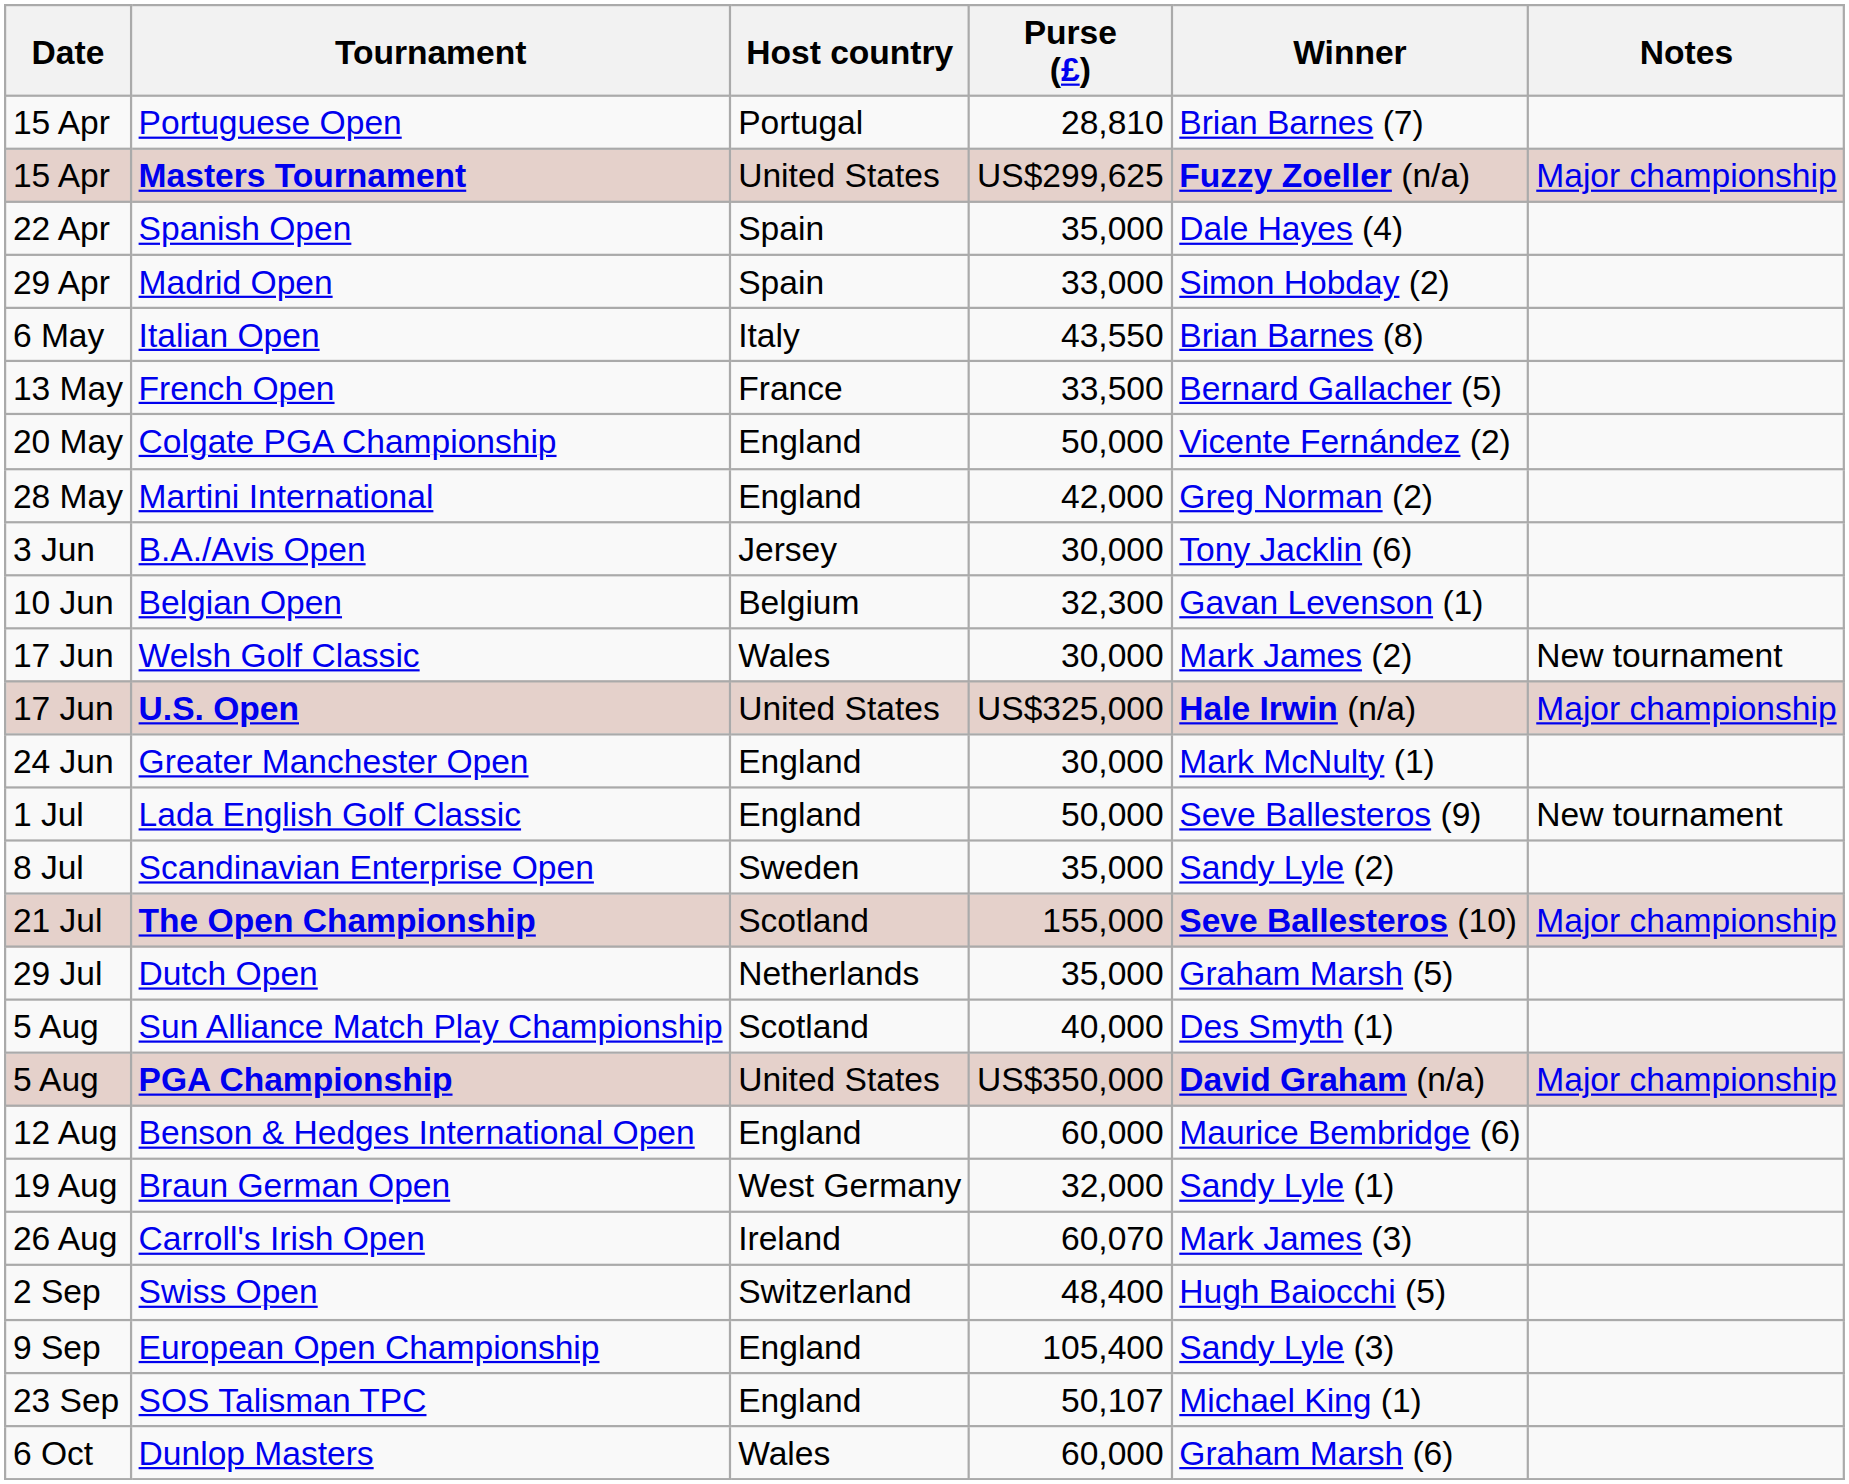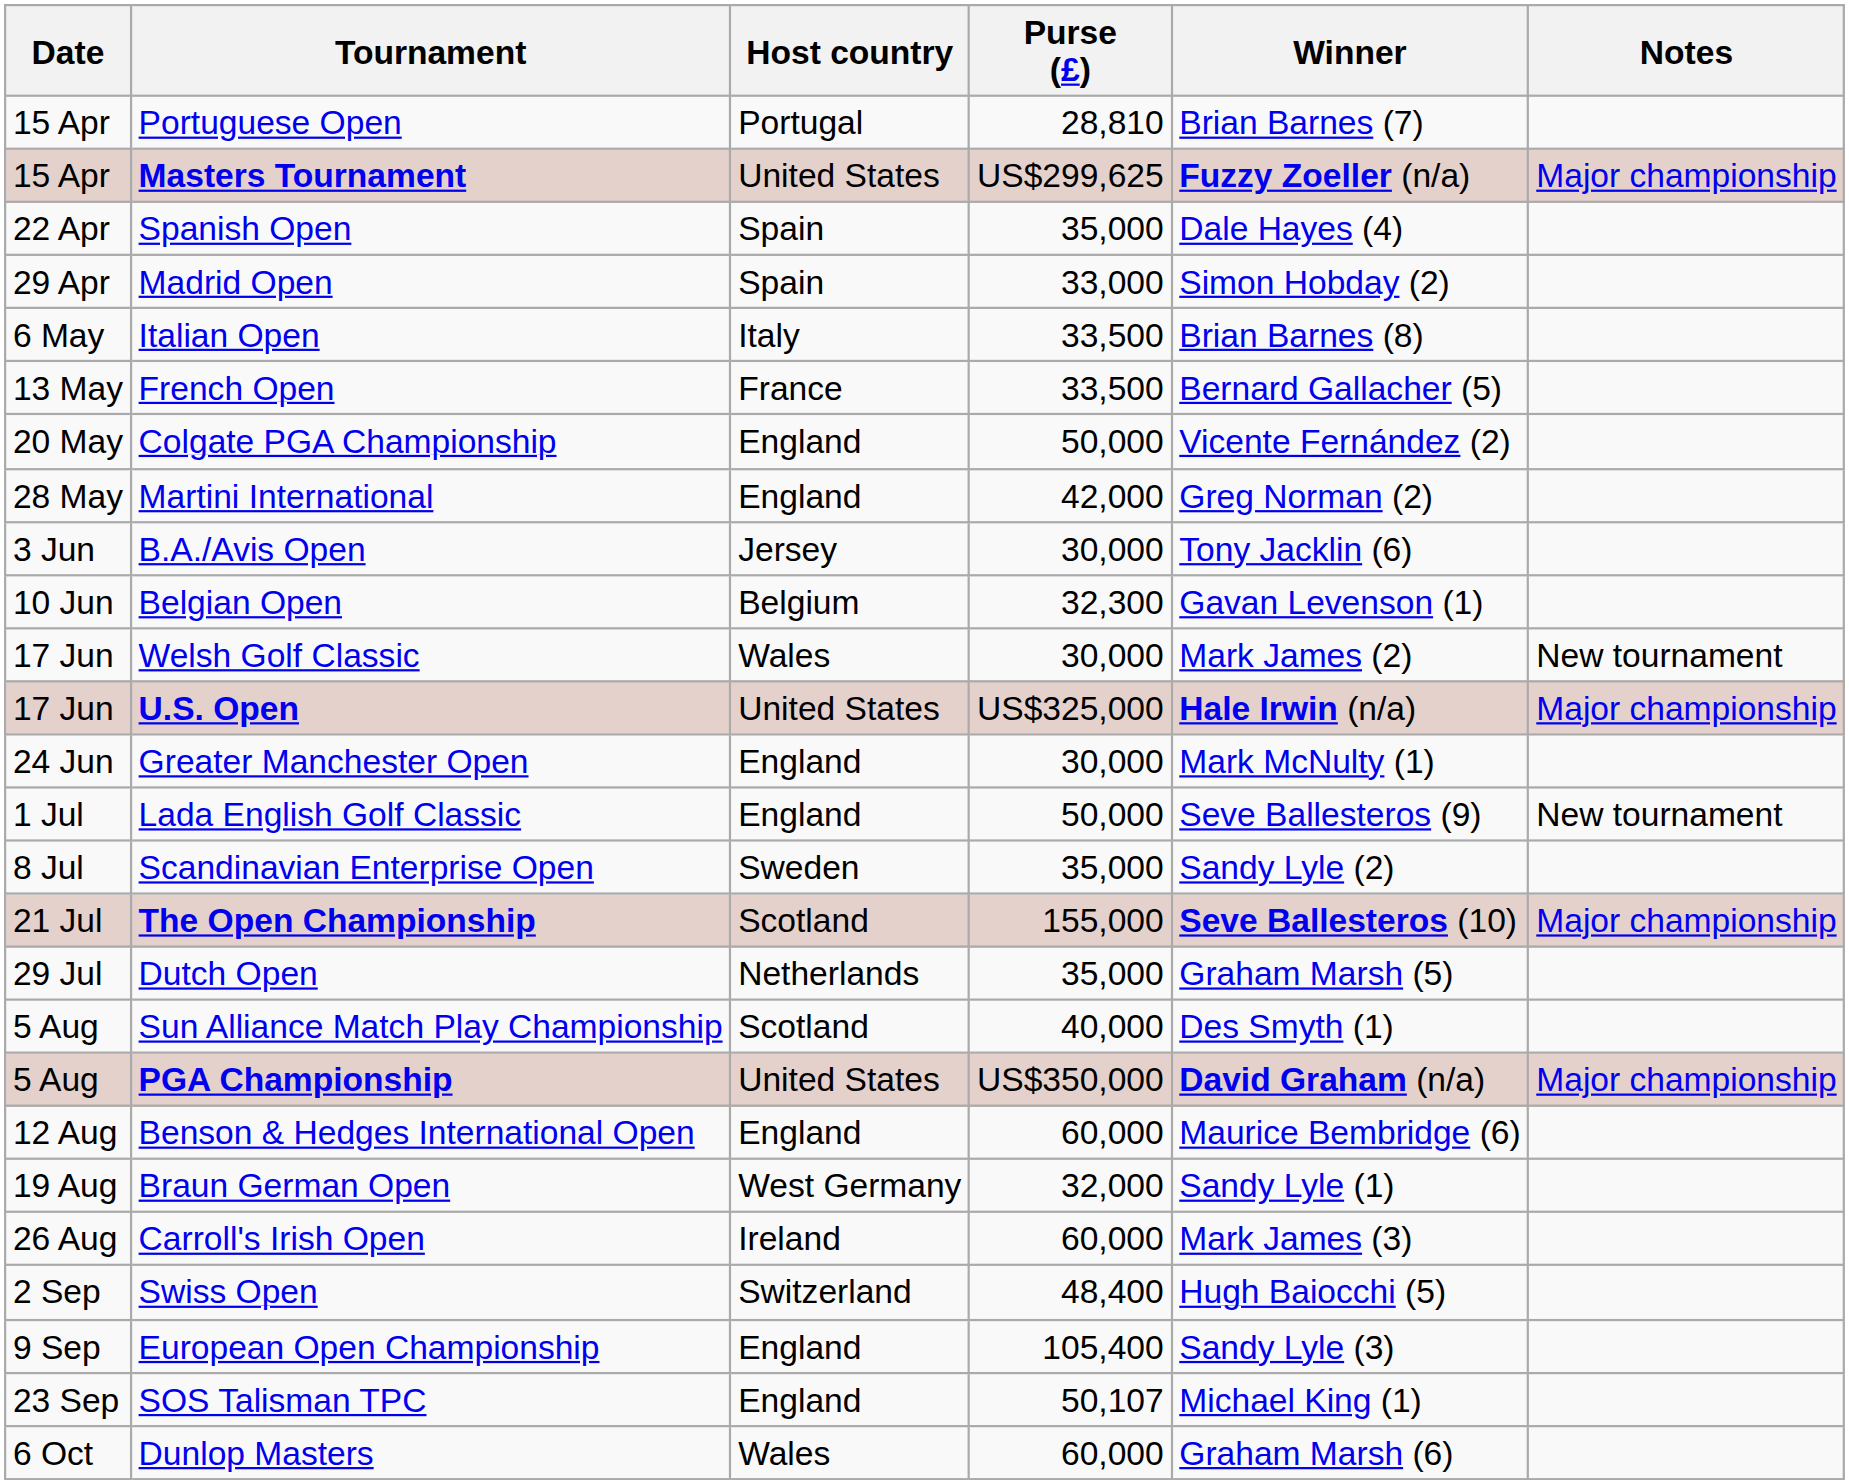Italian Open | Purse (£): 43,550 -> 33,500
Carroll's Irish Open | Purse (£): 60,070 -> 60,000
